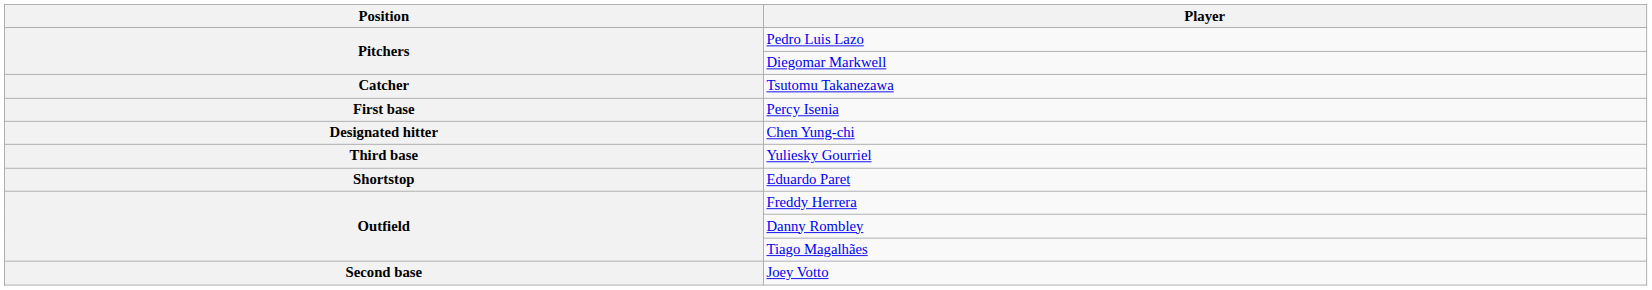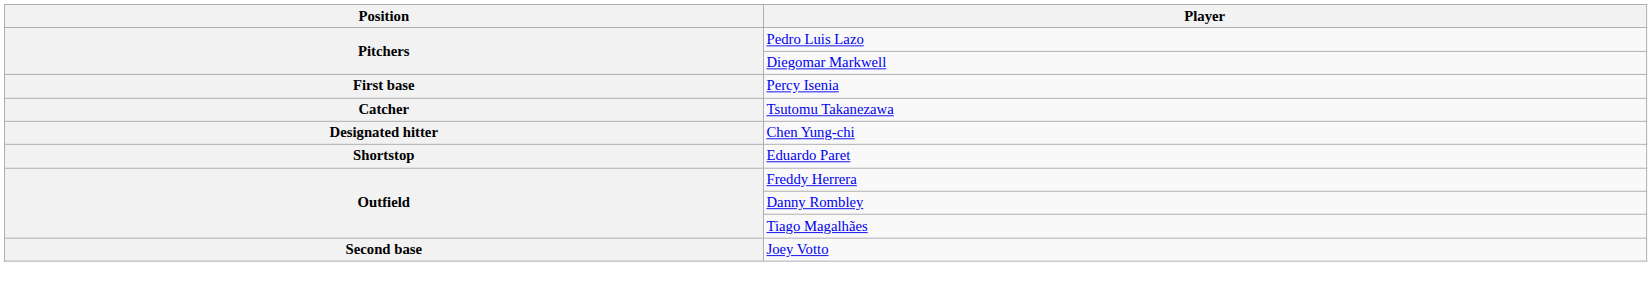rows swapped: Tsutomu Takanezawa <-> Percy Isenia
- row: Third base | Yuliesky Gourriel
